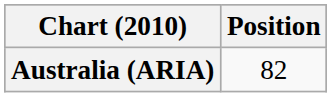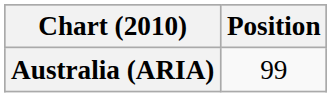Australia (ARIA) | Position: 82 -> 99
